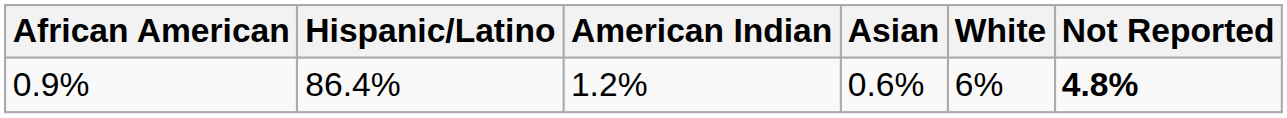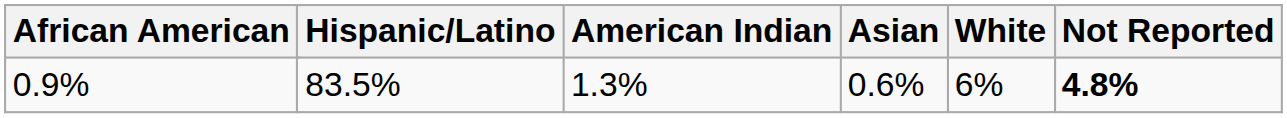0.9% | Hispanic/Latino: 86.4% -> 83.5%
0.9% | American Indian: 1.2% -> 1.3%
